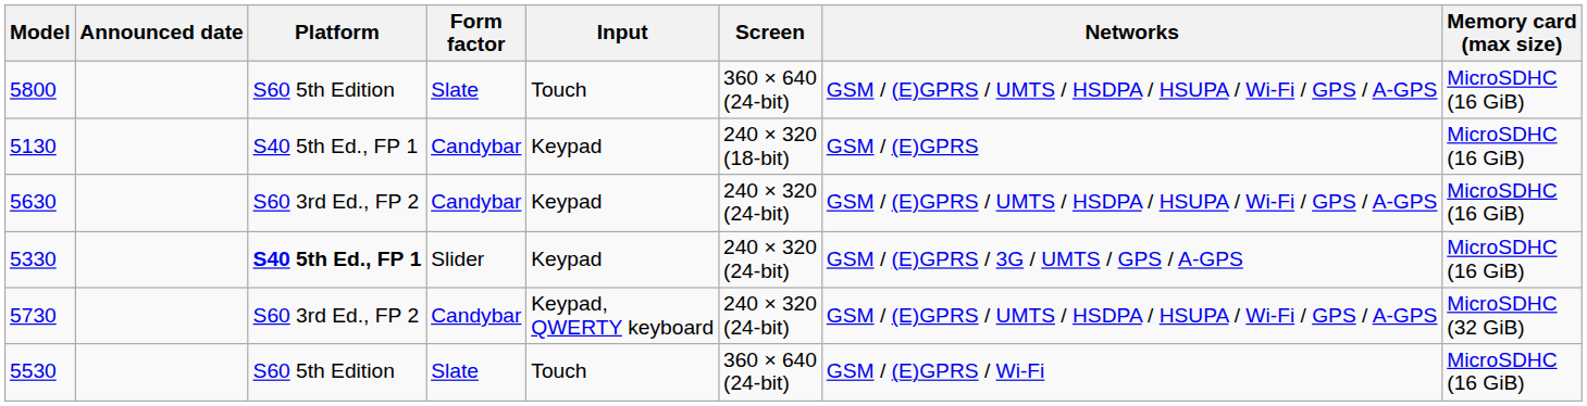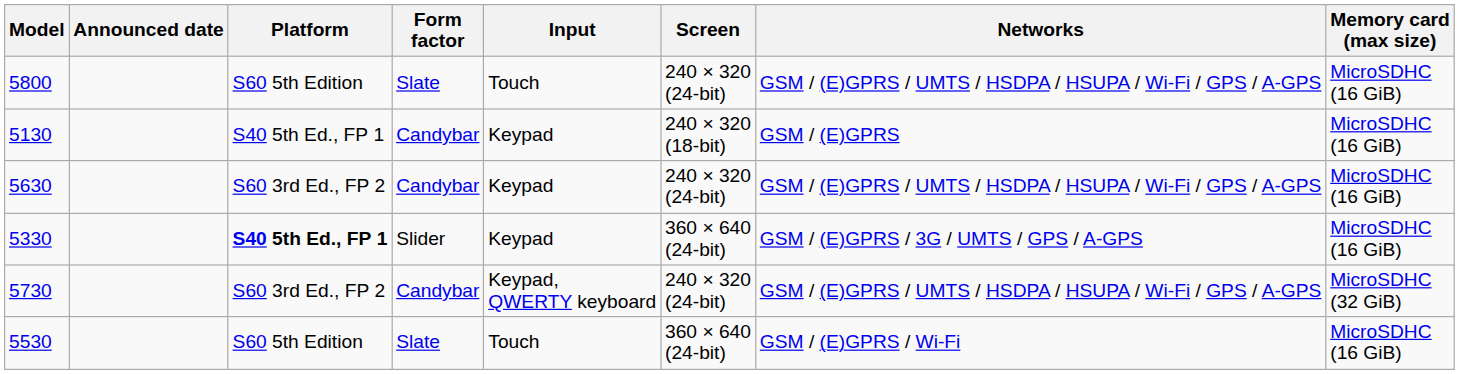5800 | Screen: 360 × 640 (24-bit) -> 240 × 320 (24-bit)
5330 | Screen: 240 × 320 (24-bit) -> 360 × 640 (24-bit)
